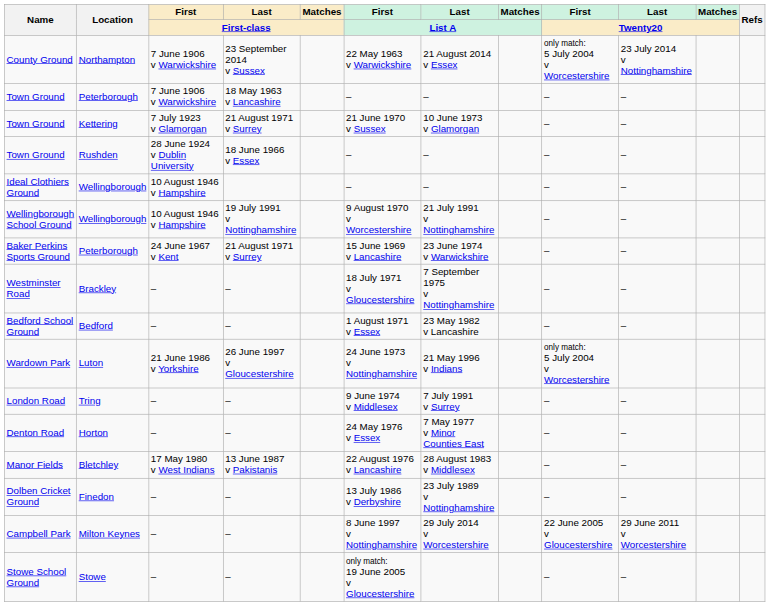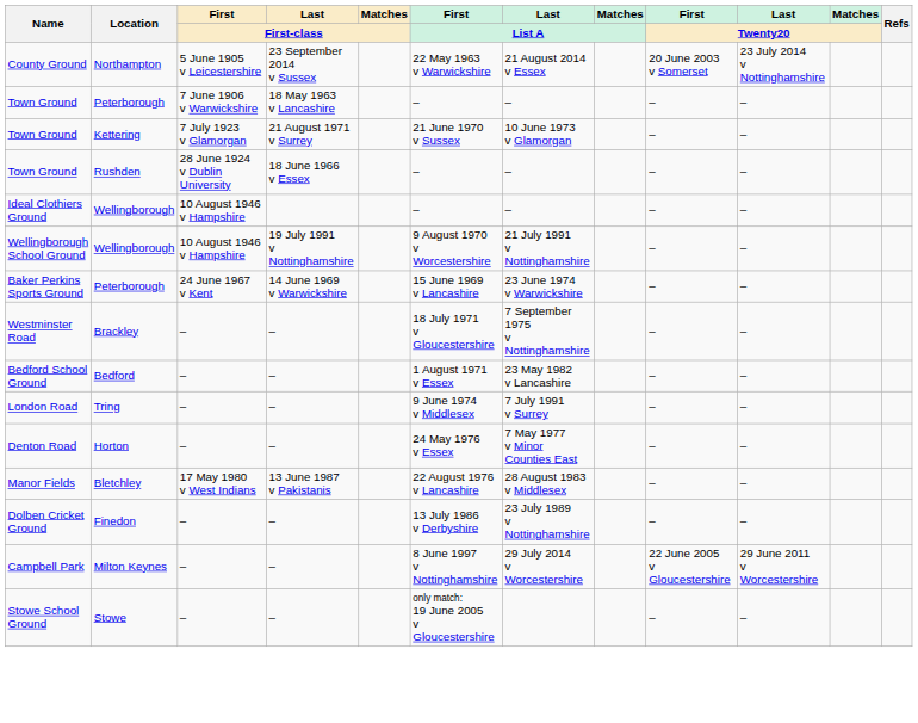County Ground | First / First-class: 7 June 1906 v Warwickshire -> 5 June 1905 v Leicestershire
County Ground | First / Twenty20: only match: 5 July 2004 v Worcestershire -> 20 June 2003 v Somerset
Baker Perkins Sports Ground | Last / First-class: 21 August 1971 v Surrey -> 14 June 1969 v Warwickshire
- row: Wardown Park | Luton | 21 June 1986 v Yorkshire | 26 June 1997 v Gloucestershire | 24 June 1973 v Nottinghamshire | 21 May 1996 v Indians | only match: 5 July 2004 v Worcestershire
